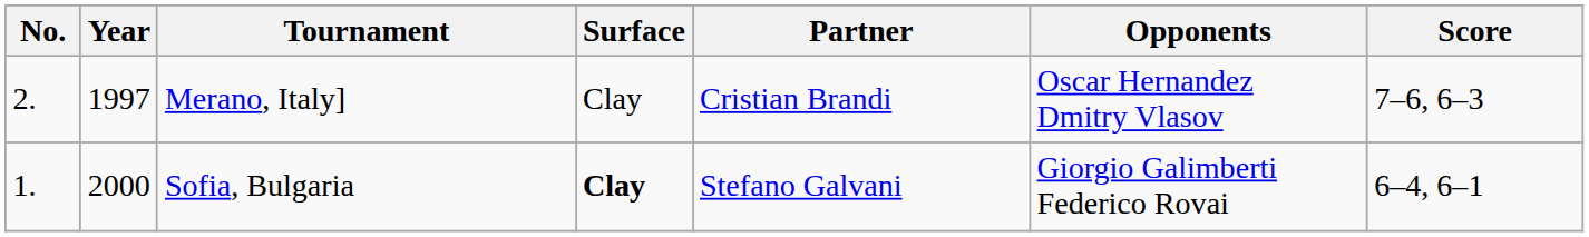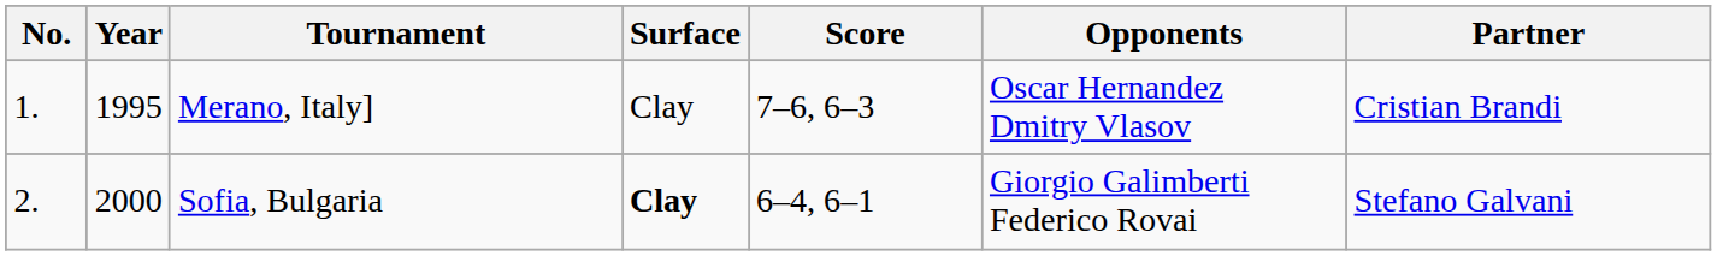columns swapped: Partner <-> Score
Merano, Italy] | No.: 2. -> 1.
Merano, Italy] | Year: 1997 -> 1995
Sofia, Bulgaria | No.: 1. -> 2.
